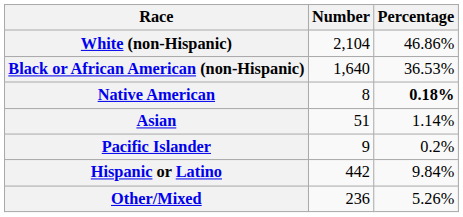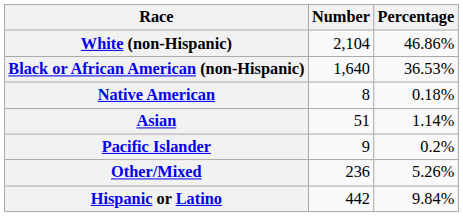Native American | Percentage: bold -> normal
rows swapped: Other/Mixed <-> Hispanic or Latino
